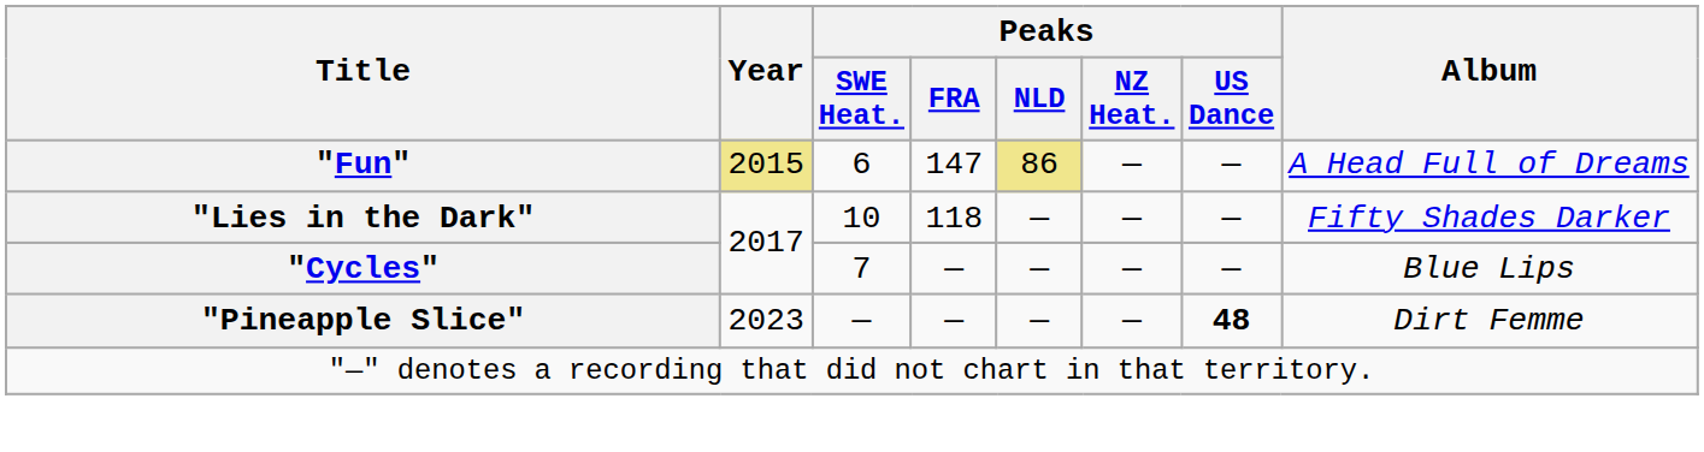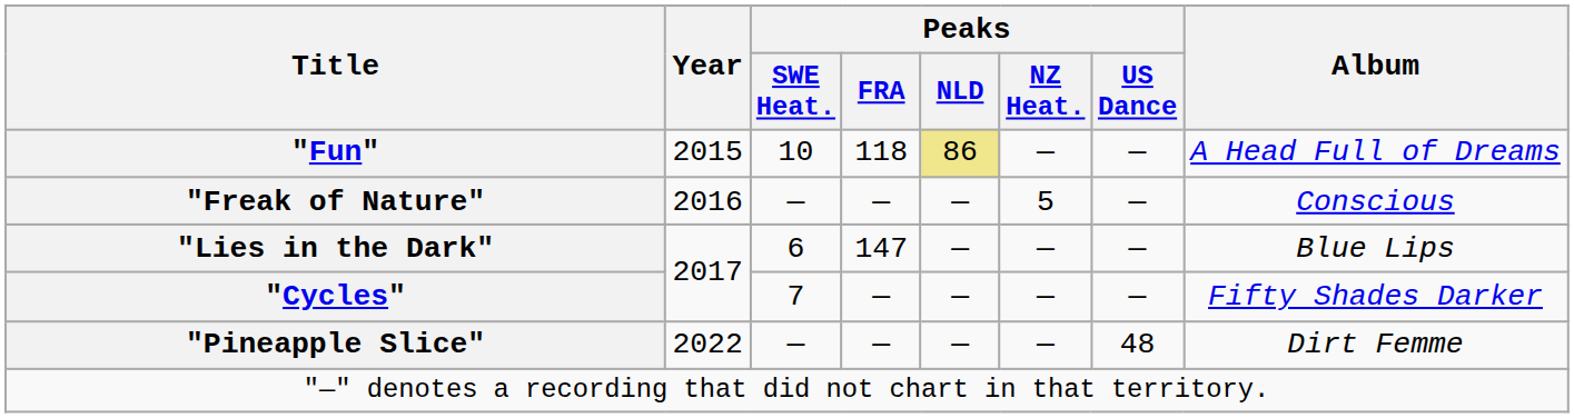"Fun" | Year: khaki background -> no background
"Fun" | Peaks / SWE Heat.: 6 -> 10
"Fun" | Peaks / FRA: 147 -> 118
+ row: "Freak of Nature" | 2016 | — | — | — | 5 | — | Conscious
"Lies in the Dark" | Peaks / SWE Heat.: 10 -> 6
"Lies in the Dark" | Peaks / FRA: 118 -> 147
"Lies in the Dark" | Album: Fifty Shades Darker -> Blue Lips
"Cycles" | Album: Blue Lips -> Fifty Shades Darker
"Pineapple Slice" | Year: 2023 -> 2022
"Pineapple Slice" | Peaks / US Dance: bold -> normal
